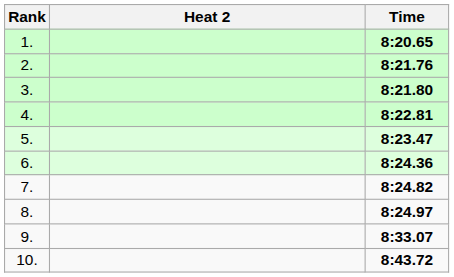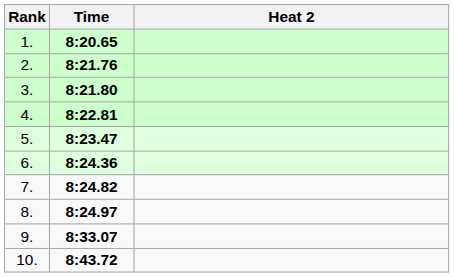columns swapped: Heat 2 <-> Time
